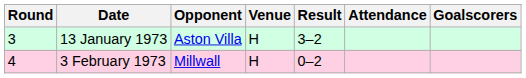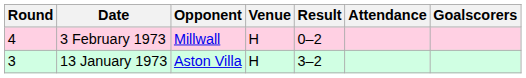rows swapped: 13 January 1973 <-> 3 February 1973
